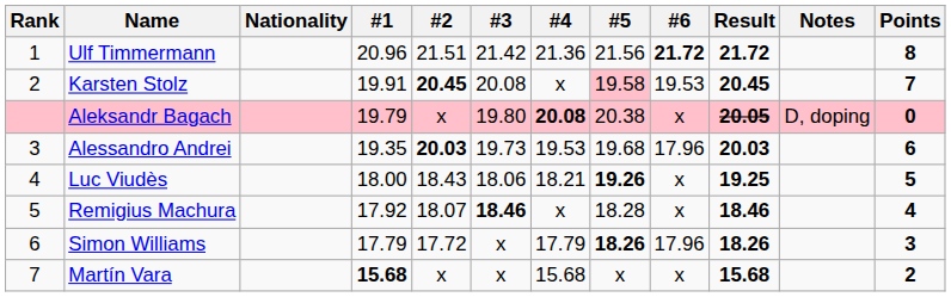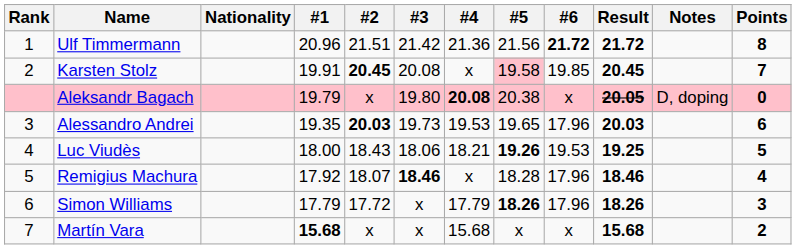Karsten Stolz | #6: 19.53 -> 19.85
Alessandro Andrei | #5: 19.68 -> 19.65
Luc Viudès | #6: x -> 19.53
Remigius Machura | #6: x -> 17.96
